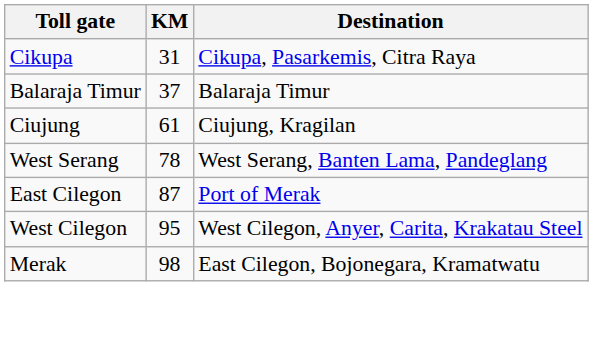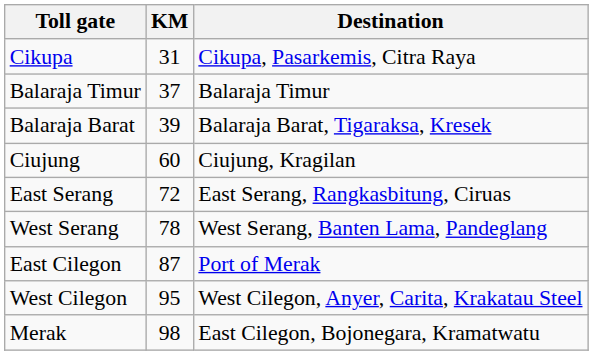+ row: Balaraja Barat | 39 | Balaraja Barat, Tigaraksa, Kresek
Ciujung | KM: 61 -> 60
+ row: East Serang | 72 | East Serang, Rangkasbitung, Ciruas
